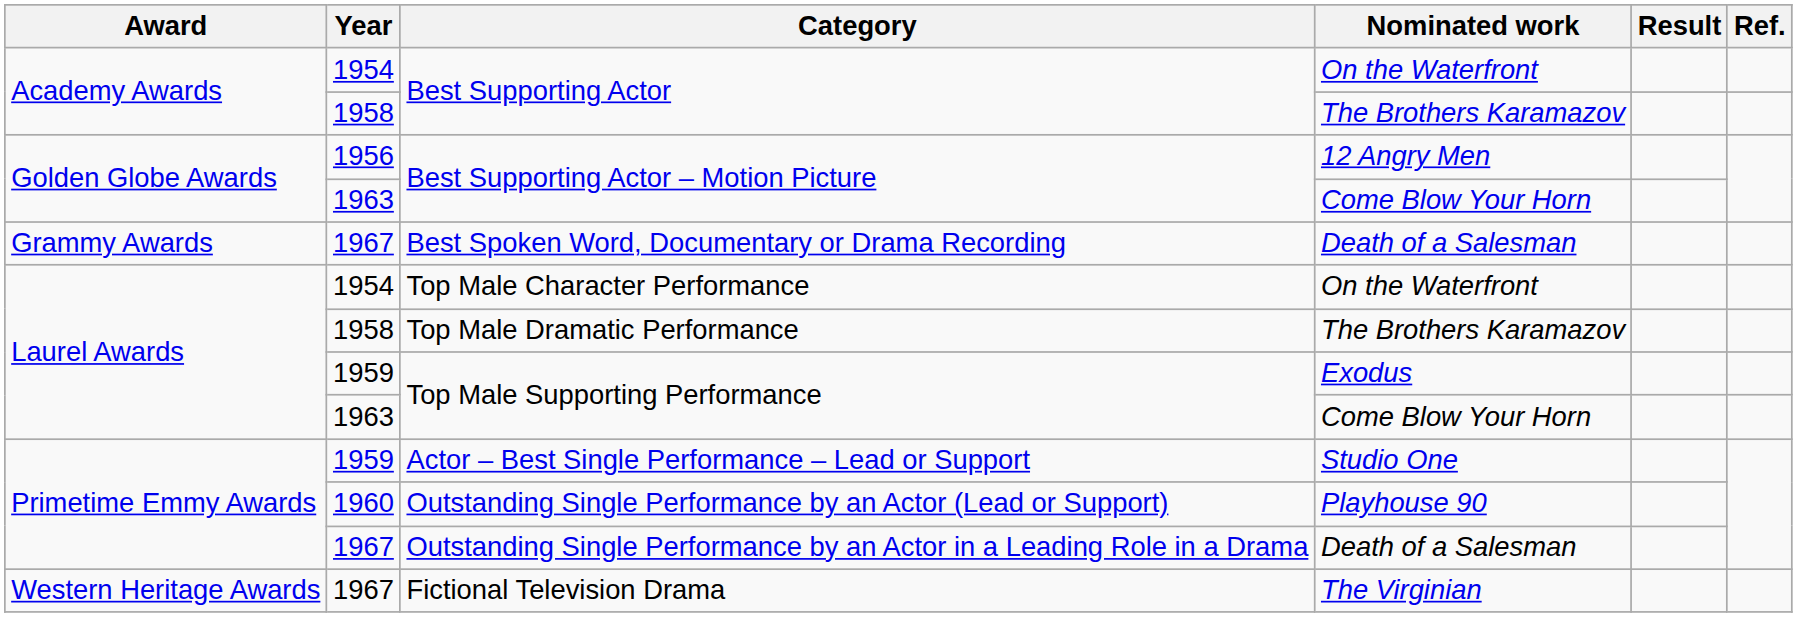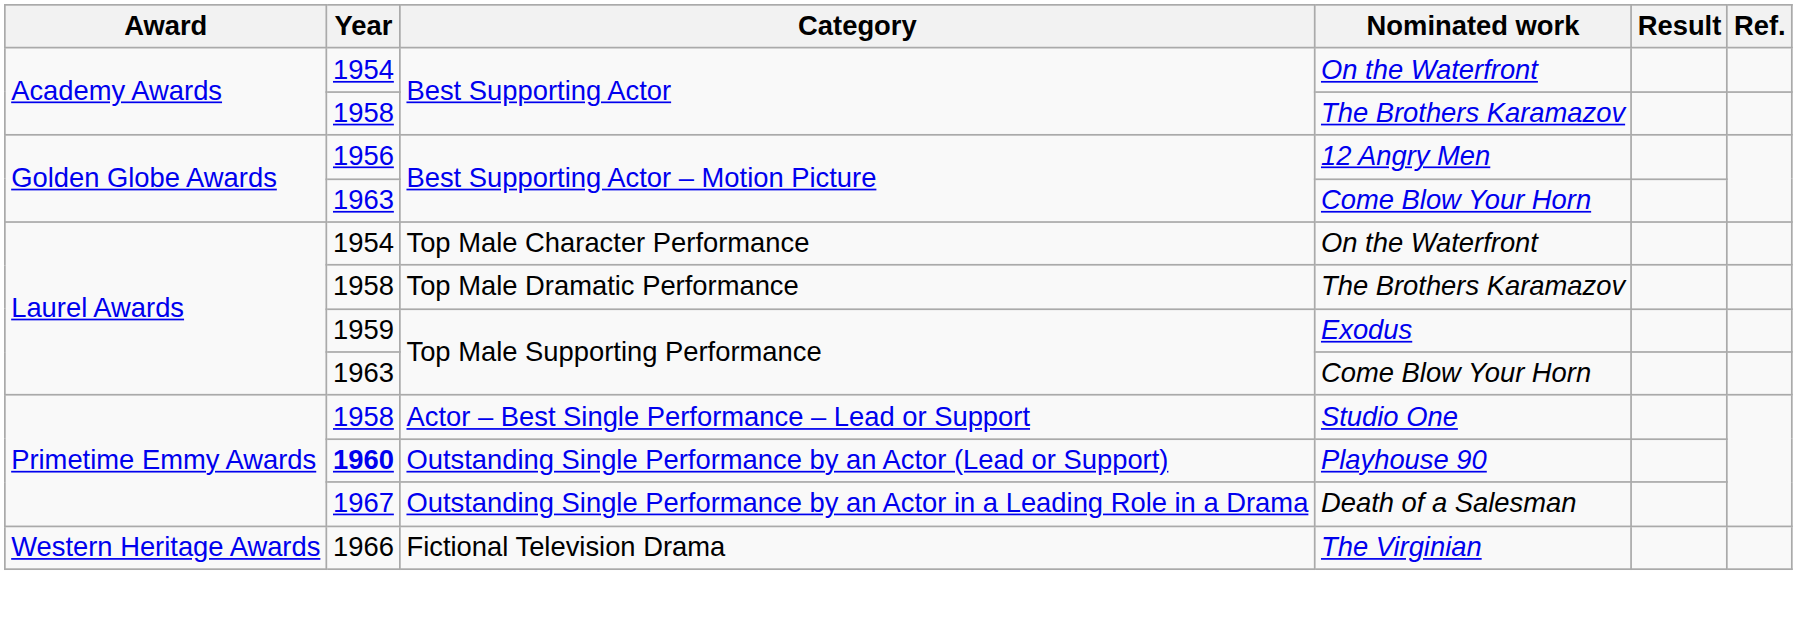- row: Grammy Awards | 1967 | Best Spoken Word, Documentary or Drama Recording | Death of a Salesman
Actor – Best Single Performance – Lead or Support | Year: 1959 -> 1958
Outstanding Single Performance by an Actor (Lead or Support) | Year: normal -> bold
Fictional Television Drama | Year: 1967 -> 1966
